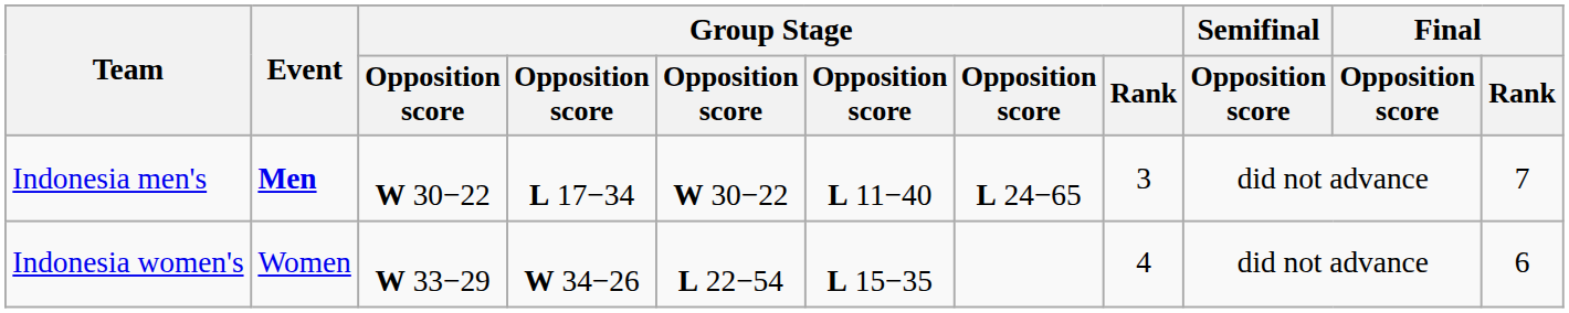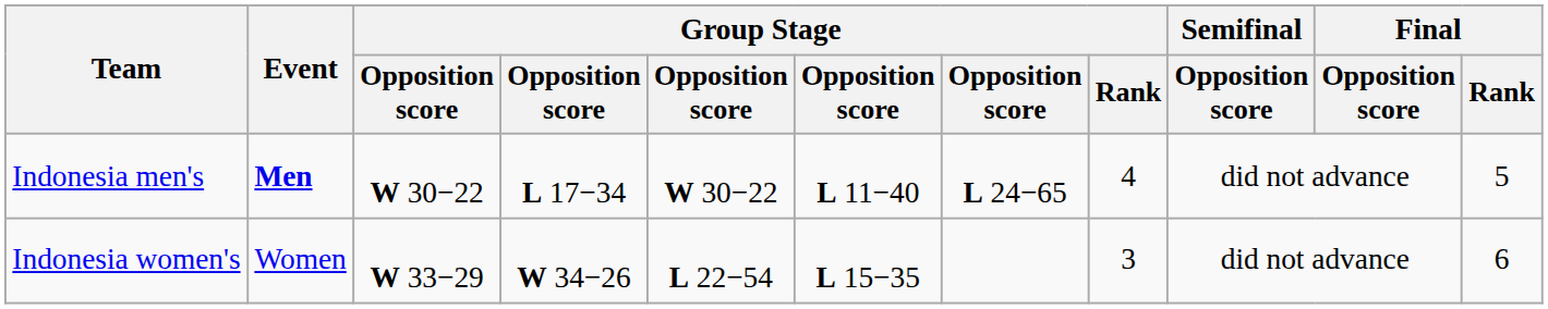Indonesia men's | Group Stage / Rank: 3 -> 4
Indonesia men's | Final / Rank: 7 -> 5
Indonesia women's | Group Stage / Rank: 4 -> 3
